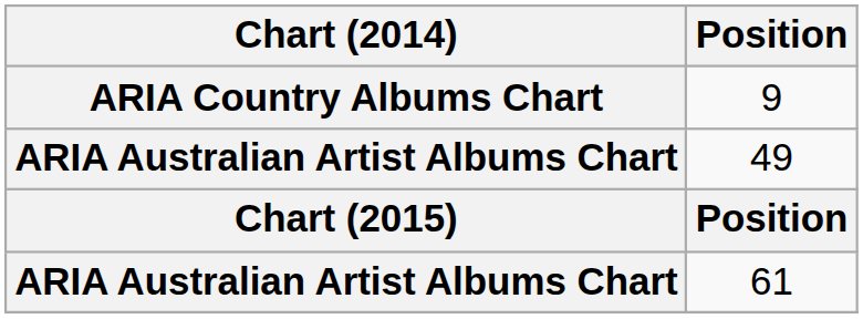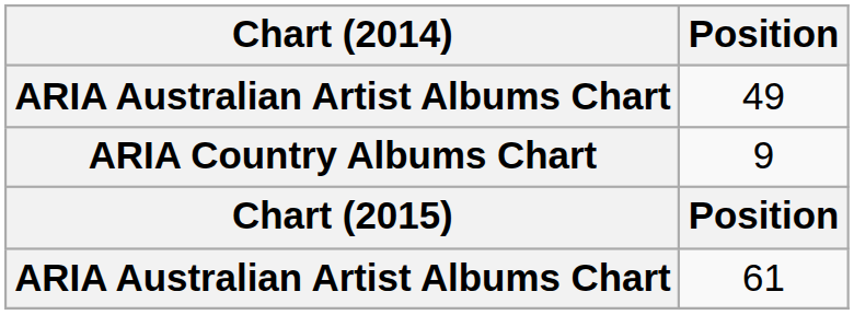rows swapped: 49 <-> 9
